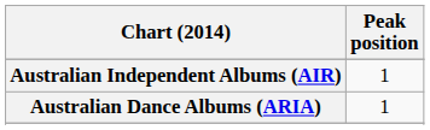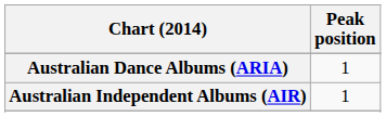rows swapped: Australian Dance Albums (ARIA) <-> Australian Independent Albums (AIR)
